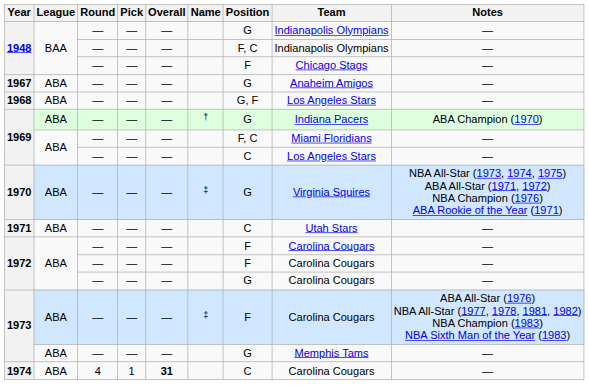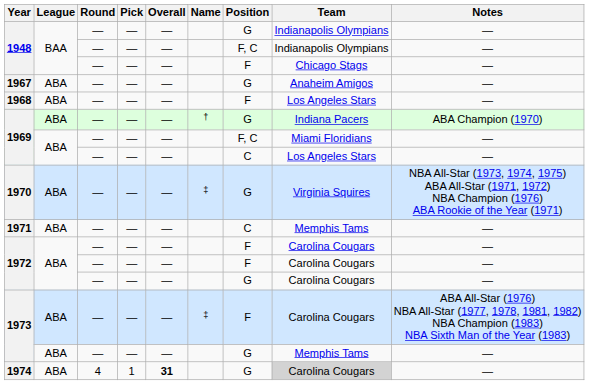1968 | Position: G, F -> F
1971 | Team: Utah Stars -> Memphis Tams
1974 | Position: C -> G
1974 | Team: no background -> lightgrey background
